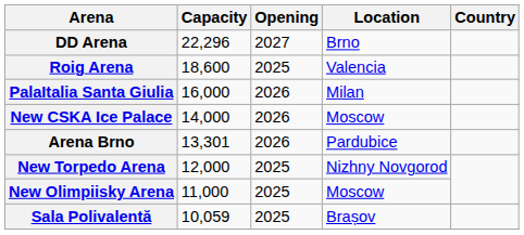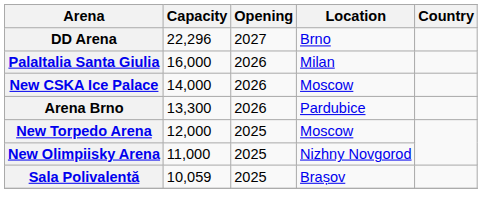- row: Roig Arena | 18,600 | 2025 | Valencia
Arena Brno | Capacity: 13,301 -> 13,300
New Torpedo Arena | Location: Nizhny Novgorod -> Moscow
New Olimpiisky Arena | Location: Moscow -> Nizhny Novgorod
